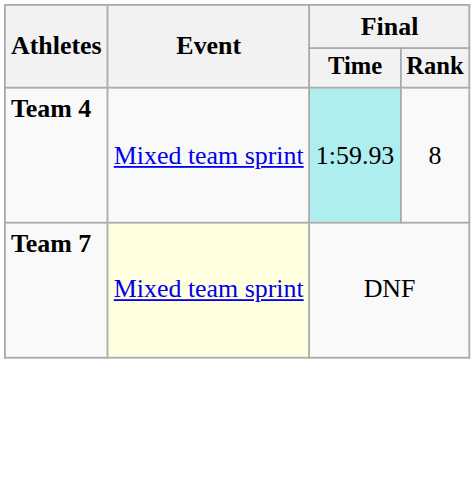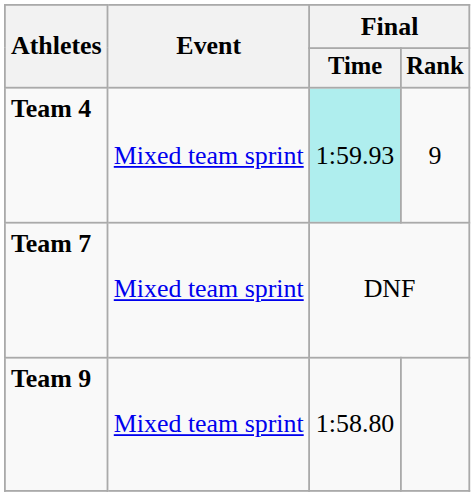Team 4 | Final / Rank: 8 -> 9
Team 7 | Event: lightyellow background -> no background
+ row: Team 9 | Mixed team sprint | 1:58.80
